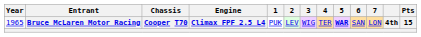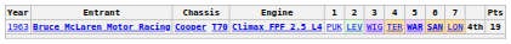Bruce McLaren Motor Racing | Year: 1965 -> 1963
Bruce McLaren Motor Racing | 6: normal -> bold
Bruce McLaren Motor Racing | Pts: 15 -> 19
